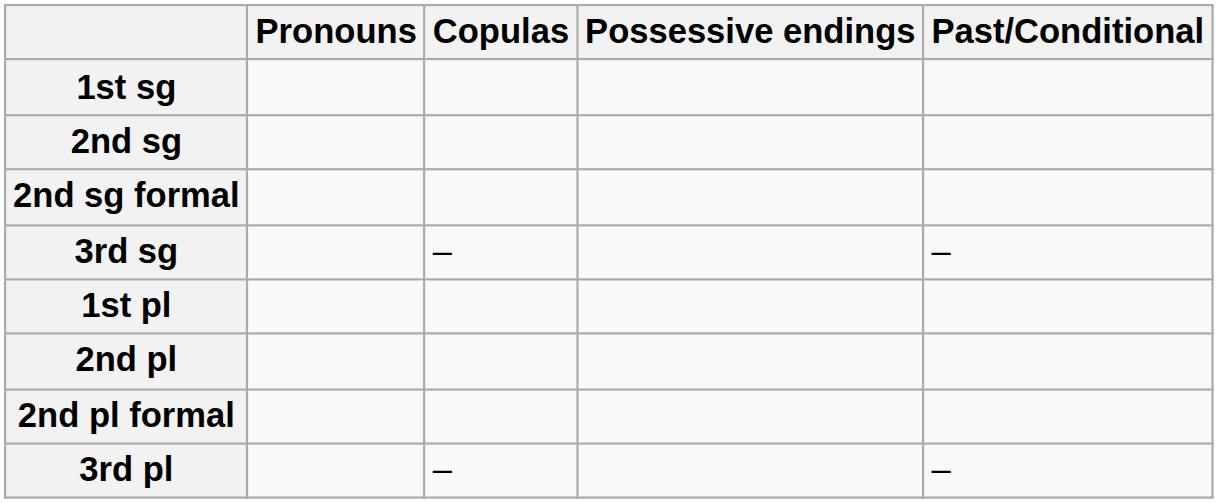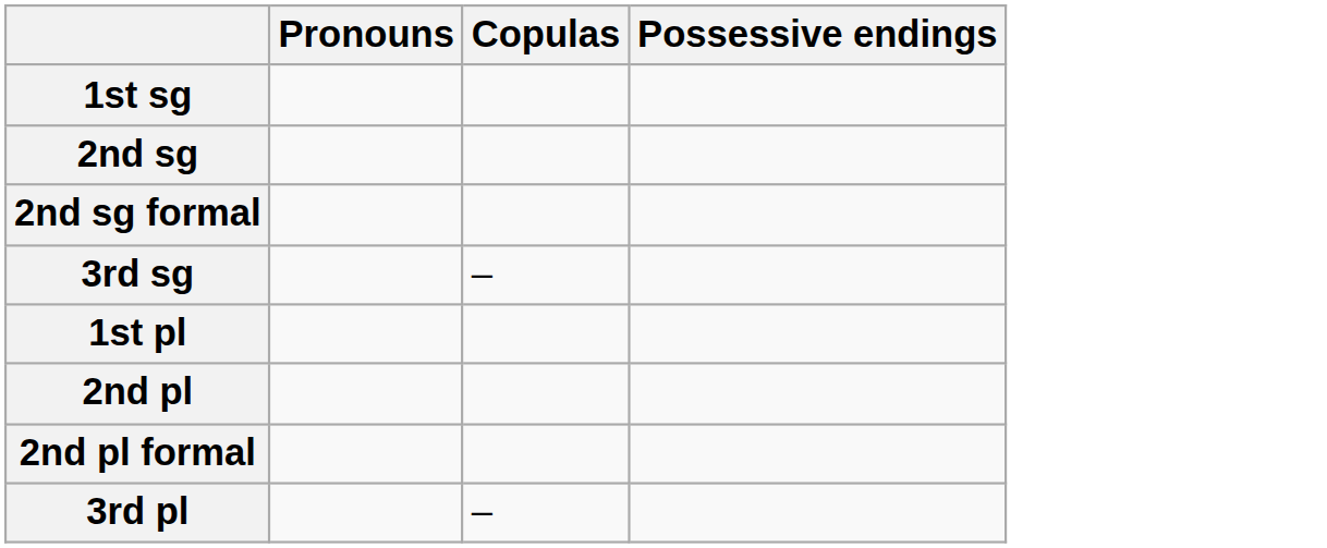- column: Past/Conditional | – | –
